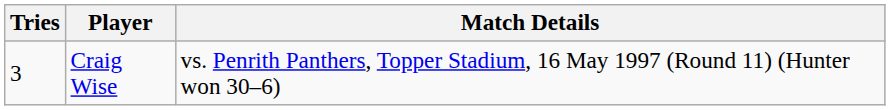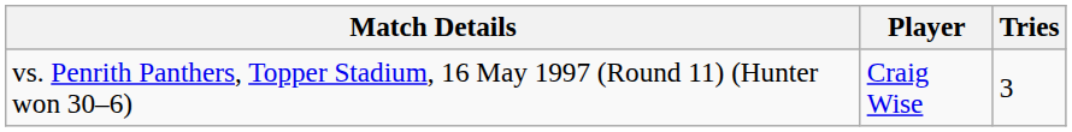columns swapped: Tries <-> Match Details
